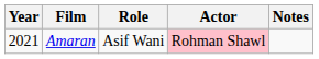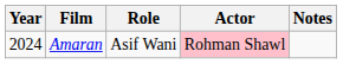Amaran | Year: 2021 -> 2024
